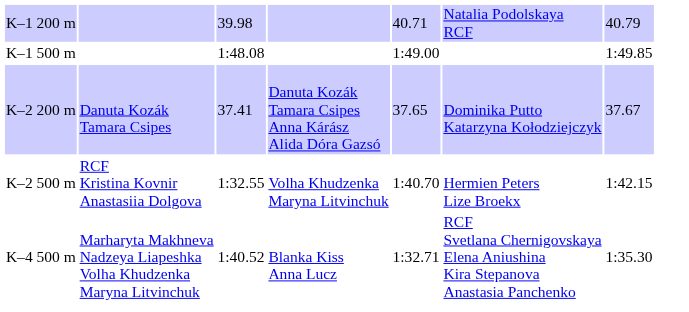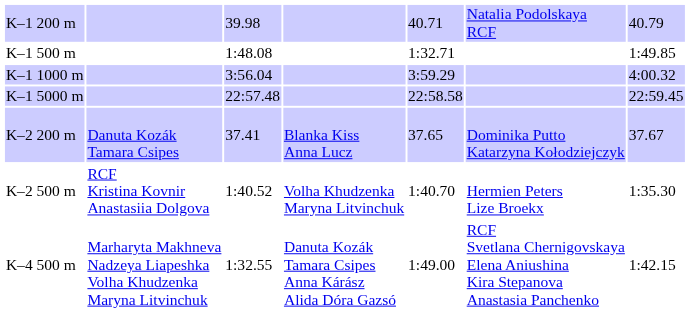K–1 500 m | column 5: 1:49.00 -> 1:32.71
+ row: K–1 1000 m | 3:56.04 | 3:59.29 | 4:00.32
+ row: K–1 5000 m | 22:57.48 | 22:58.58 | 22:59.45
K–2 200 m | column 4: Danuta Kozák Tamara Csipes Anna Kárász Alida Dóra Gazsó -> Blanka Kiss Anna Lucz
K–2 500 m | column 3: 1:32.55 -> 1:40.52
K–2 500 m | column 7: 1:42.15 -> 1:35.30
K–4 500 m | column 3: 1:40.52 -> 1:32.55
K–4 500 m | column 4: Blanka Kiss Anna Lucz -> Danuta Kozák Tamara Csipes Anna Kárász Alida Dóra Gazsó
K–4 500 m | column 5: 1:32.71 -> 1:49.00
K–4 500 m | column 7: 1:35.30 -> 1:42.15
